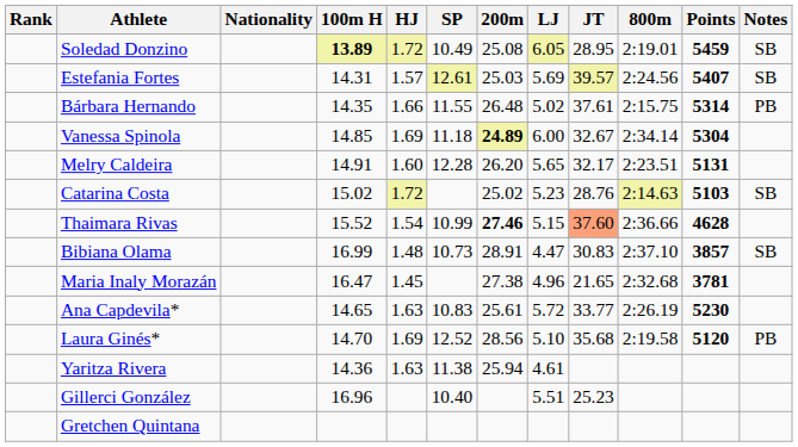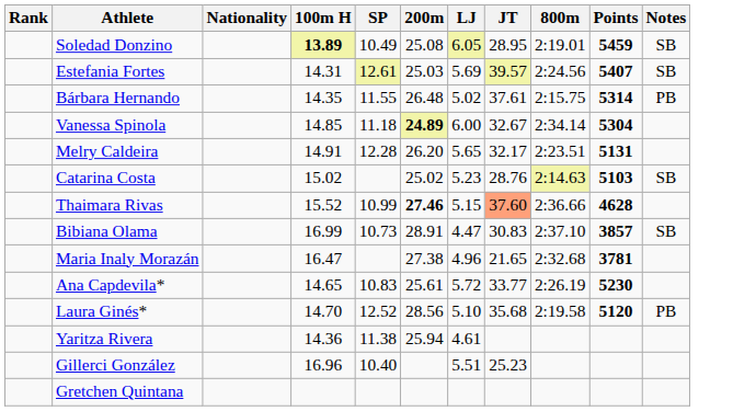- column: HJ | 1.72 | 1.57 | 1.66 | 1.69 | 1.60 | 1.72 | 1.54 | 1.48 | 1.45 | 1.63 | 1.69 | 1.63
